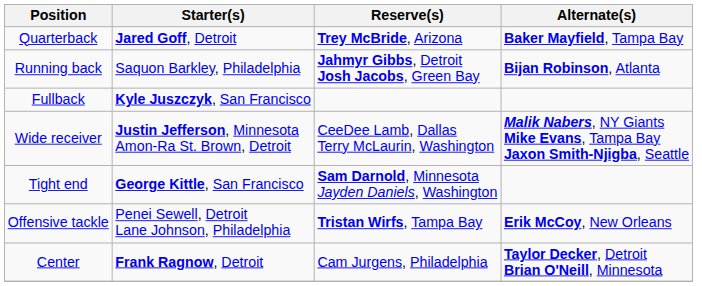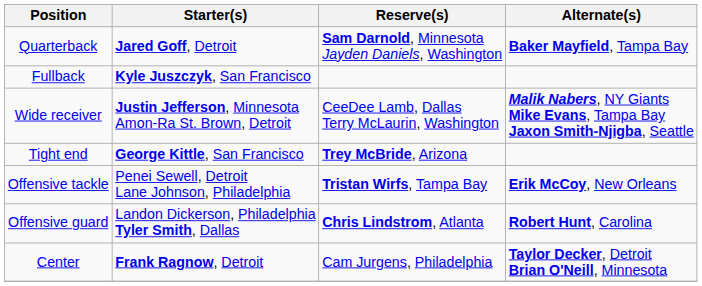Quarterback | Reserve(s): Trey McBride, Arizona -> Sam Darnold, Minnesota Jayden Daniels, Washington
- row: Running back | Saquon Barkley, Philadelphia | Jahmyr Gibbs, Detroit Josh Jacobs, Green Bay | Bijan Robinson, Atlanta
Tight end | Reserve(s): Sam Darnold, Minnesota Jayden Daniels, Washington -> Trey McBride, Arizona
+ row: Offensive guard | Landon Dickerson, Philadelphia Tyler Smith, Dallas | Chris Lindstrom, Atlanta | Robert Hunt, Carolina
